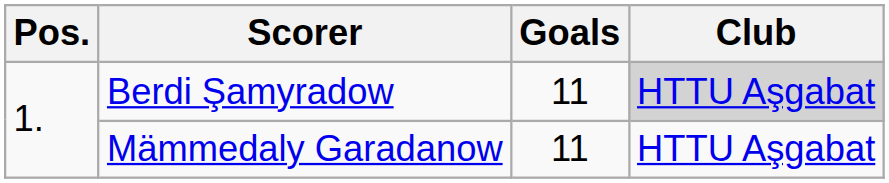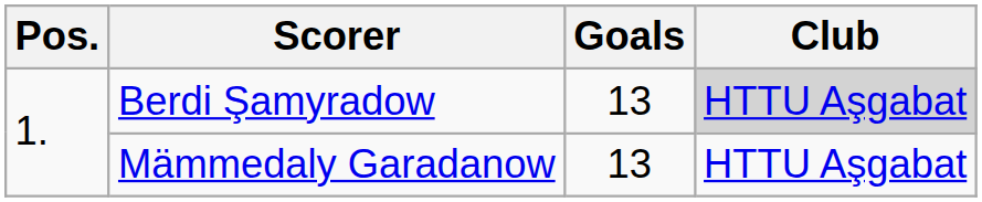Berdi Şamyradow | Goals: 11 -> 13
Mämmedaly Garadanow | Goals: 11 -> 13
